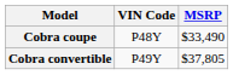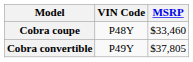Cobra coupe | MSRP: $33,490 -> $33,460
